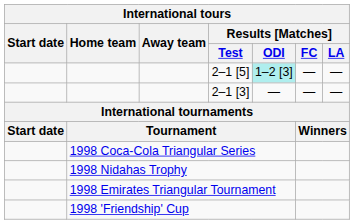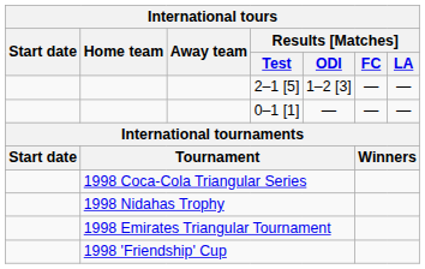2–1 [5] | Results [Matches] / ODI: paleturquoise background -> no background
- row: 2–1 [3] | — | — | —
+ row: 0–1 [1] | — | — | —
